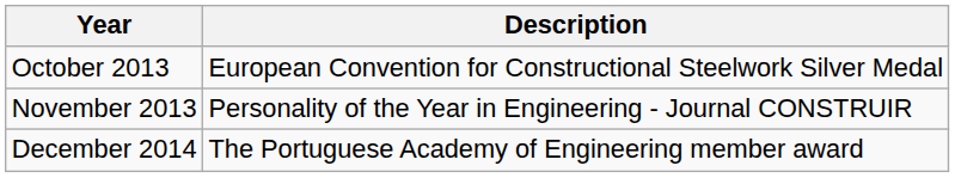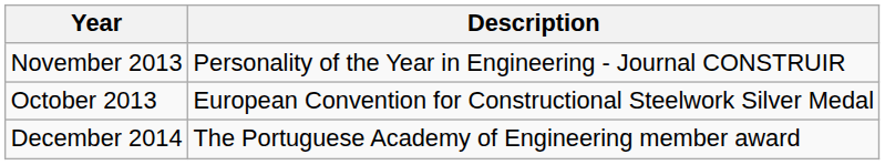rows swapped: October 2013 <-> November 2013
